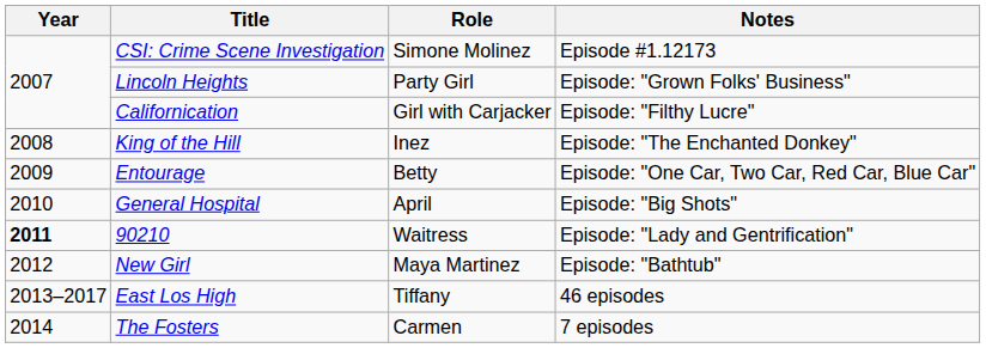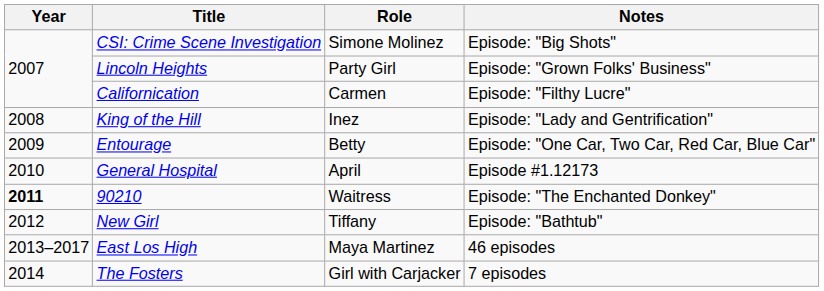CSI: Crime Scene Investigation | Notes: Episode #1.12173 -> Episode: "Big Shots"
Californication | Role: Girl with Carjacker -> Carmen
King of the Hill | Notes: Episode: "The Enchanted Donkey" -> Episode: "Lady and Gentrification"
General Hospital | Notes: Episode: "Big Shots" -> Episode #1.12173
90210 | Notes: Episode: "Lady and Gentrification" -> Episode: "The Enchanted Donkey"
New Girl | Role: Maya Martinez -> Tiffany
East Los High | Role: Tiffany -> Maya Martinez
The Fosters | Role: Carmen -> Girl with Carjacker
